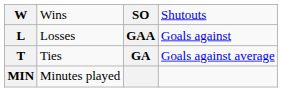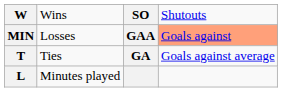Losses | column 1: L -> MIN
Losses | column 4: no background -> lightsalmon background
Minutes played | column 1: MIN -> L
